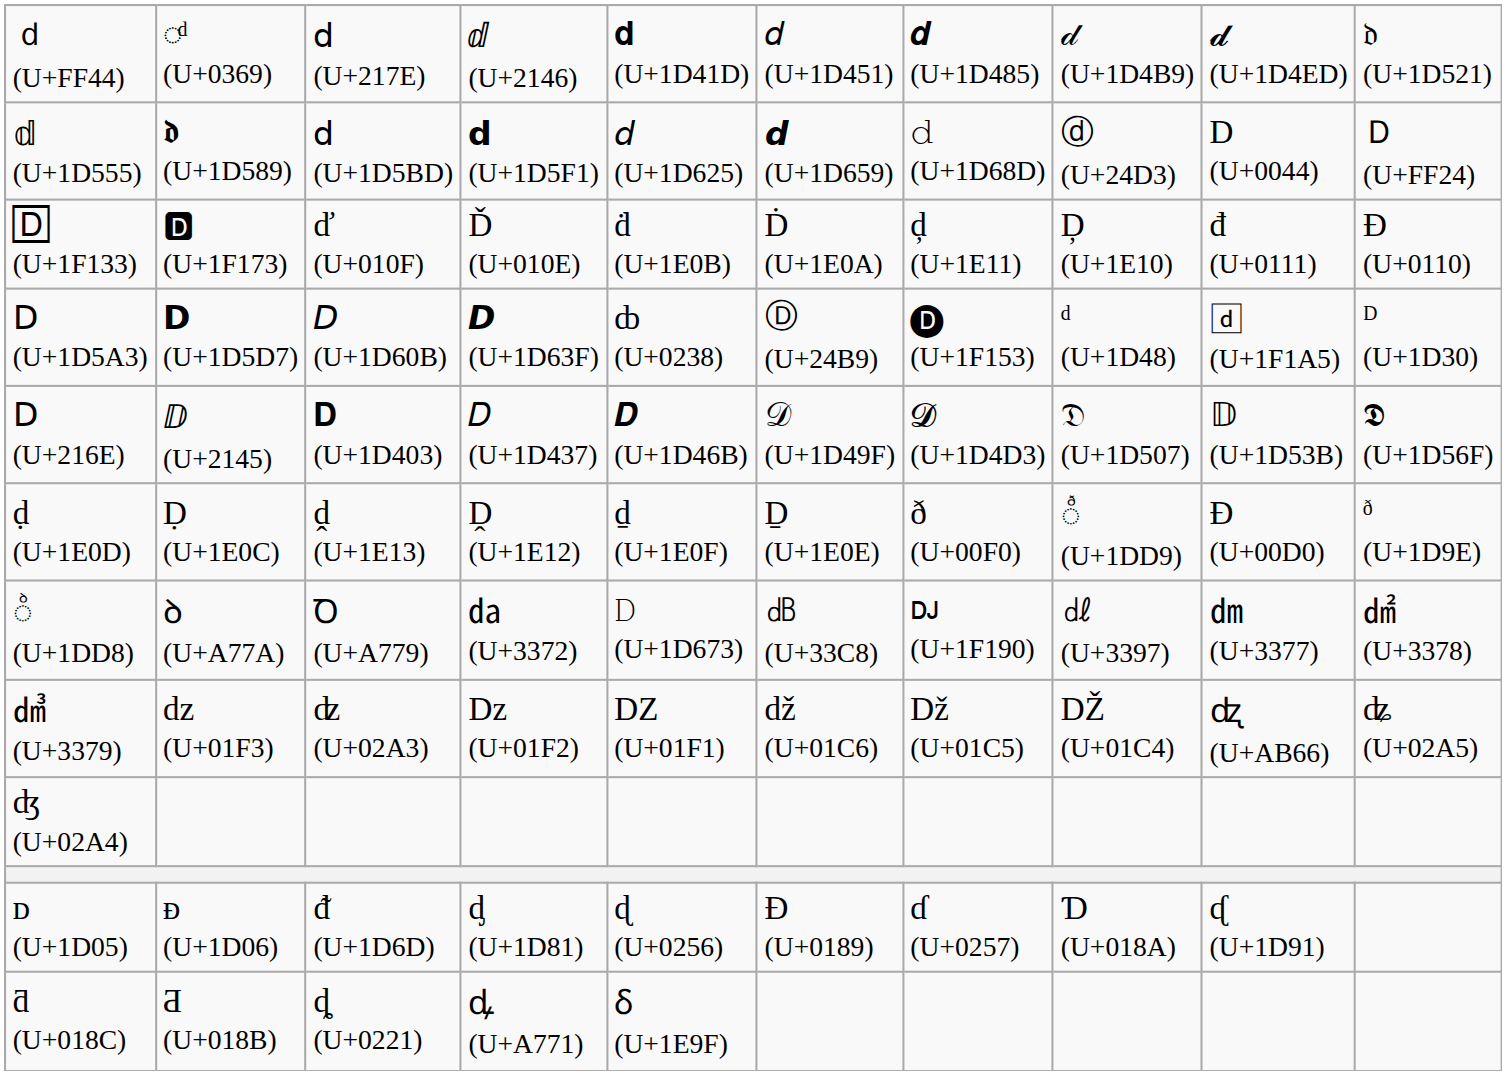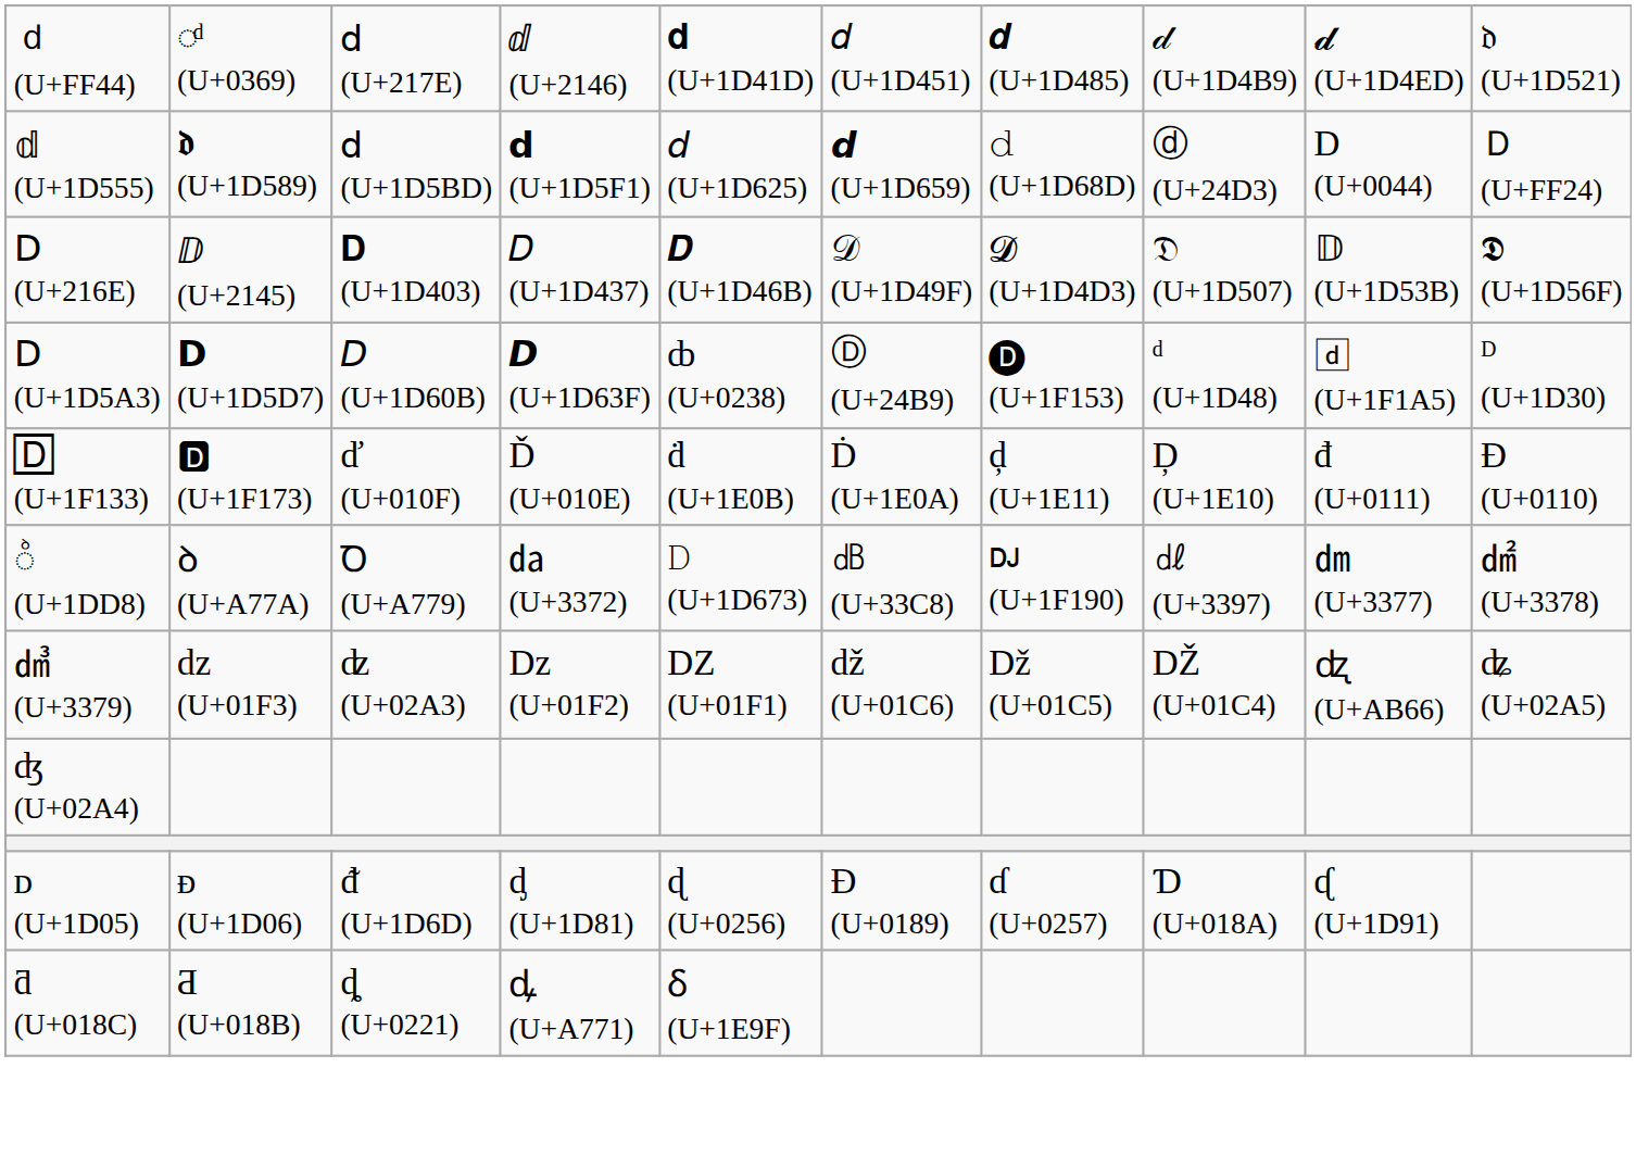rows swapped: Ⅾ (U+216E) <-> 🄳 (U+1F133)
- row: ḍ (U+1E0D) | Ḍ (U+1E0C) | ḓ (U+1E13) | Ḓ (U+1E12) | ḏ (U+1E0F) | Ḏ (U+1E0E) | ð (U+00F0) | ◌ᷙ (U+1DD9) | Ð (U+00D0) | ᶞ (U+1D9E)
